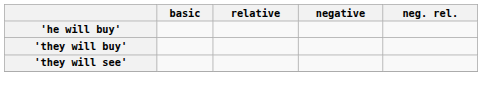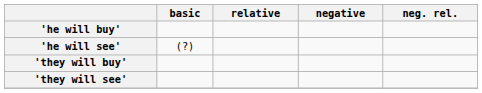+ row: 'he will see' | (?)
